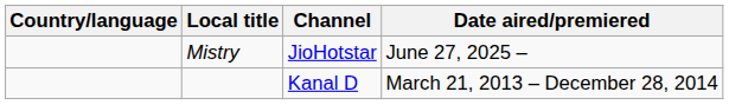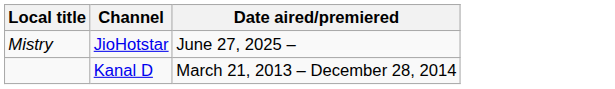- column: Country/language
